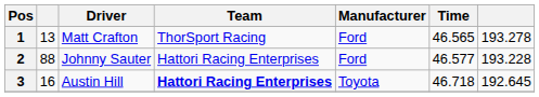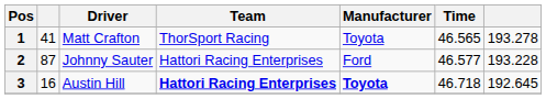1 | column 2: 13 -> 41
1 | Manufacturer: Ford -> Toyota
2 | column 2: 88 -> 87
3 | Manufacturer: normal -> bold
